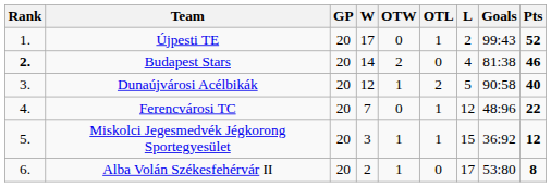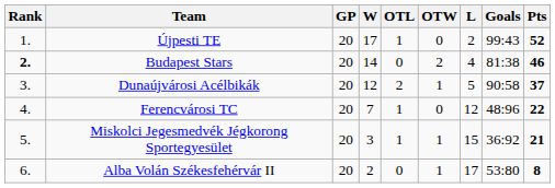columns swapped: OTW <-> OTL
Dunaújvárosi Acélbikák | Pts: 40 -> 37
Miskolci Jegesmedvék Jégkorong Sportegyesület | Pts: 12 -> 21
